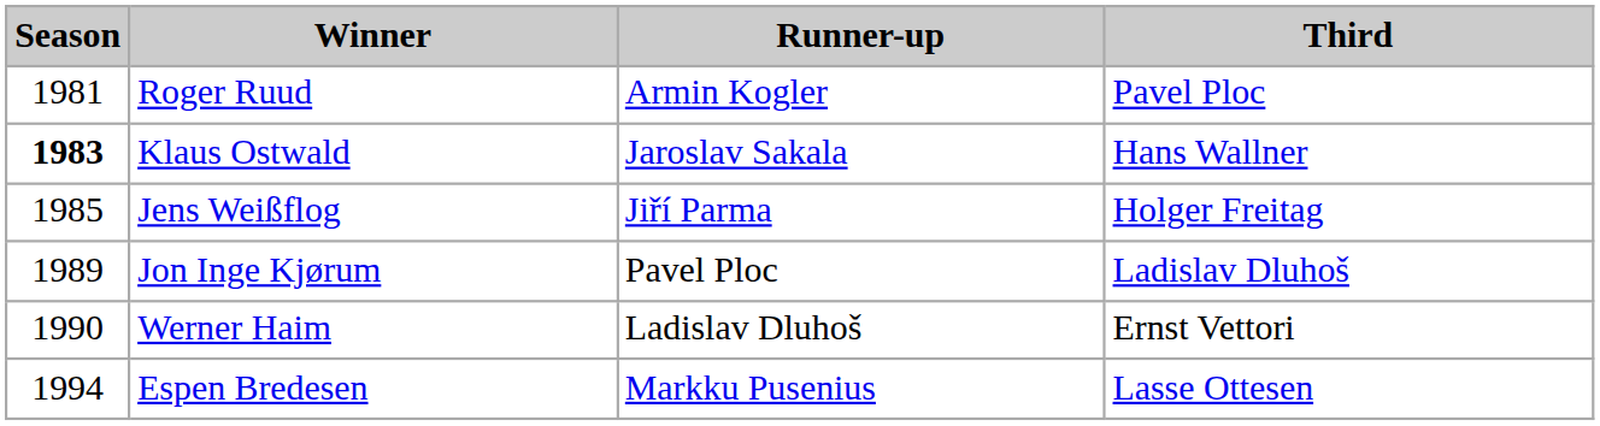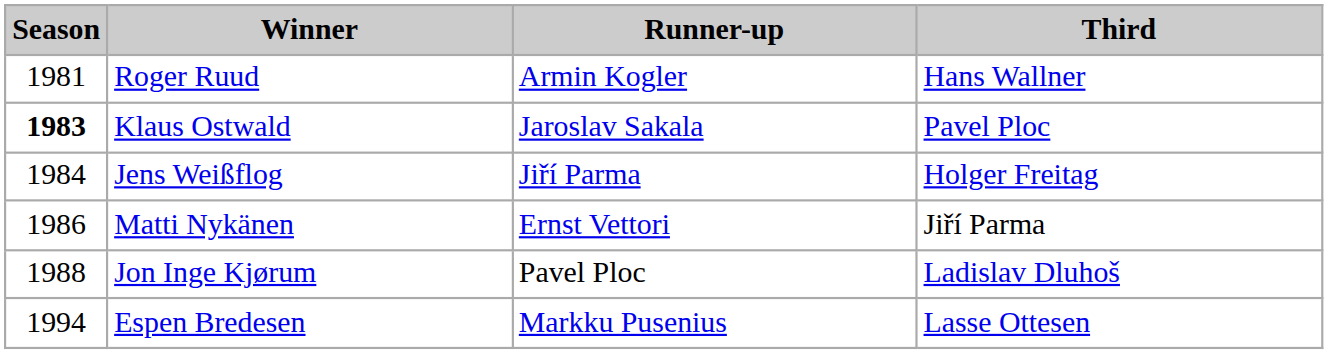Roger Ruud | Third: Pavel Ploc -> Hans Wallner
Klaus Ostwald | Third: Hans Wallner -> Pavel Ploc
Jens Weißflog | Season: 1985 -> 1984
+ row: 1986 | Matti Nykänen | Ernst Vettori | Jiří Parma
Jon Inge Kjørum | Season: 1989 -> 1988
- row: 1990 | Werner Haim | Ladislav Dluhoš | Ernst Vettori
